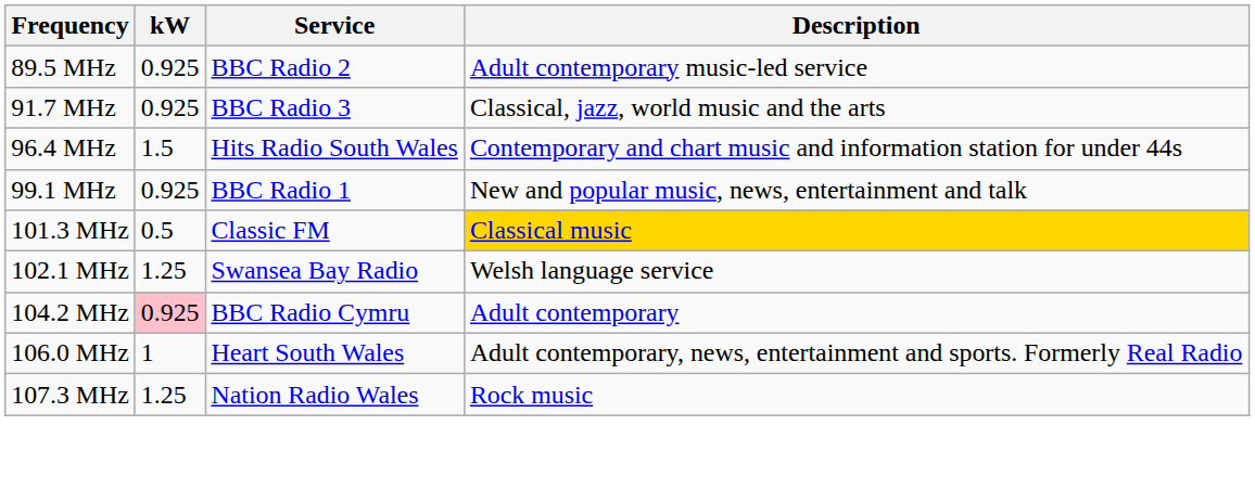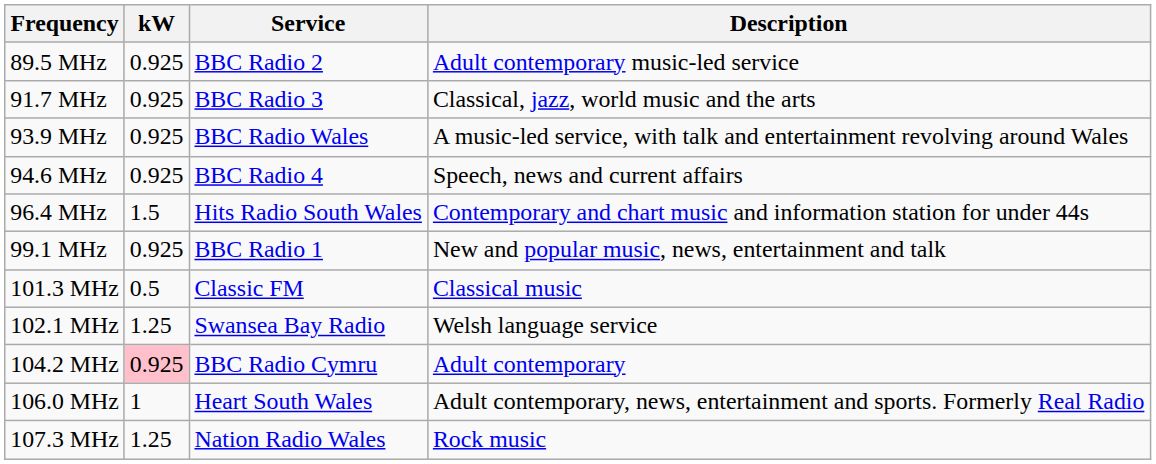+ row: 93.9 MHz | 0.925 | BBC Radio Wales | A music-led service, with talk and entertainment revolving around Wales
+ row: 94.6 MHz | 0.925 | BBC Radio 4 | Speech, news and current affairs
101.3 MHz | Description: gold background -> no background
